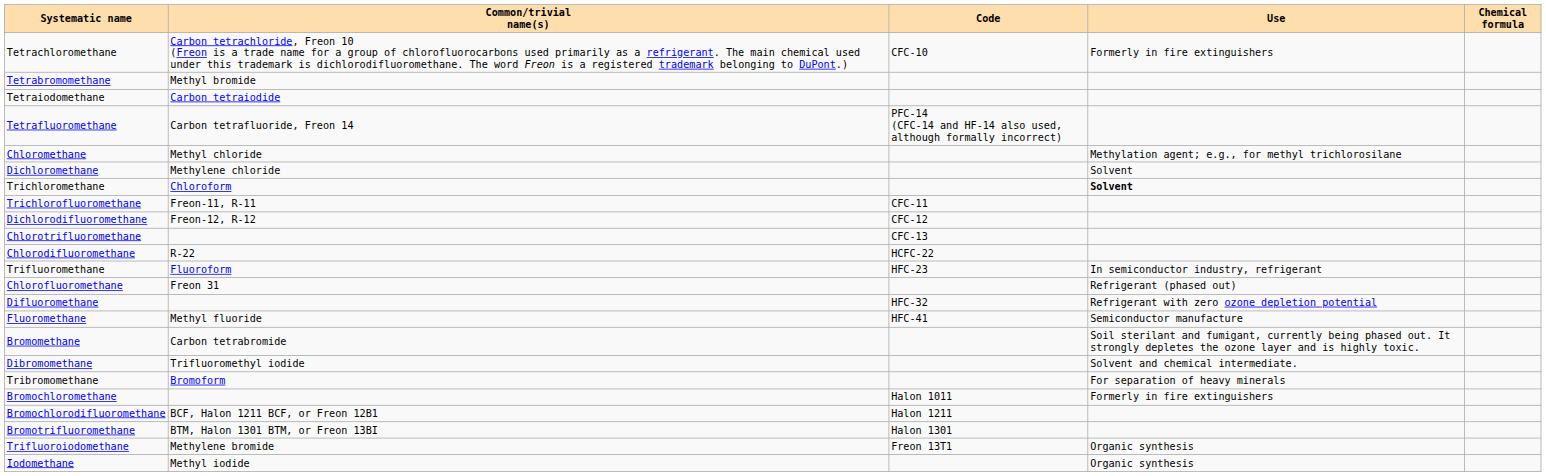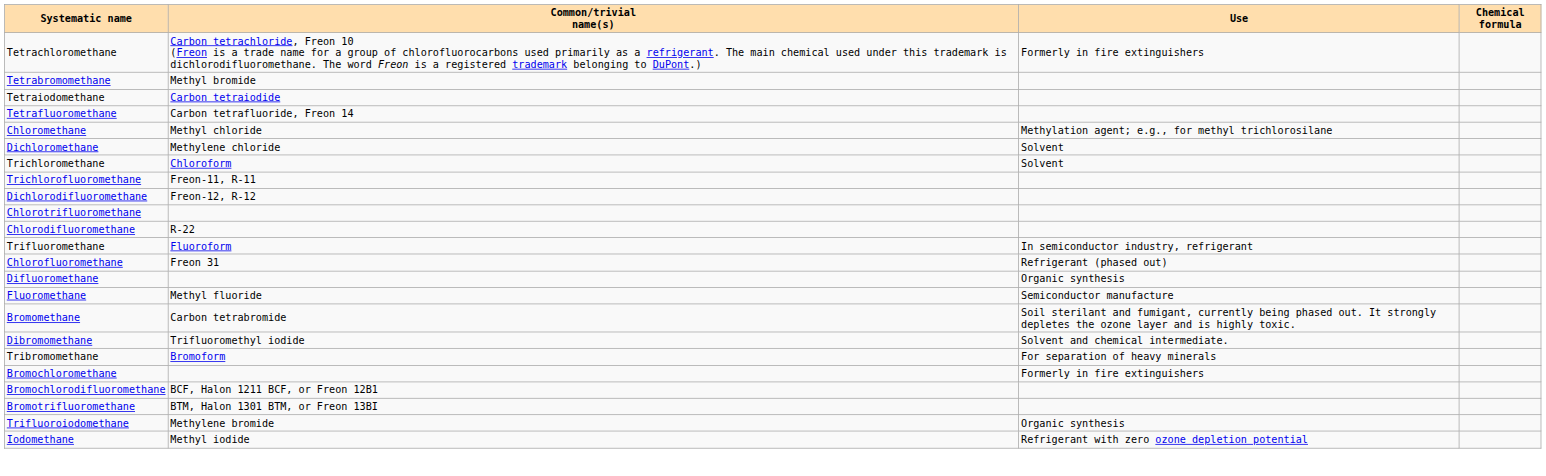- column: Code | CFC-10 | PFC-14 (CFC-14 and HF-14 also used, although formally incorrect) | CFC-11 | CFC-12 | CFC-13 | HCFC-22 | HFC-23 | HFC-32 | HFC-41 | Halon 1011 | Halon 1211 | Halon 1301 | Freon 13T1
Trichloromethane | Use: bold -> normal
Difluoromethane | Use: Refrigerant with zero ozone depletion potential -> Organic synthesis
Iodomethane | Use: Organic synthesis -> Refrigerant with zero ozone depletion potential
